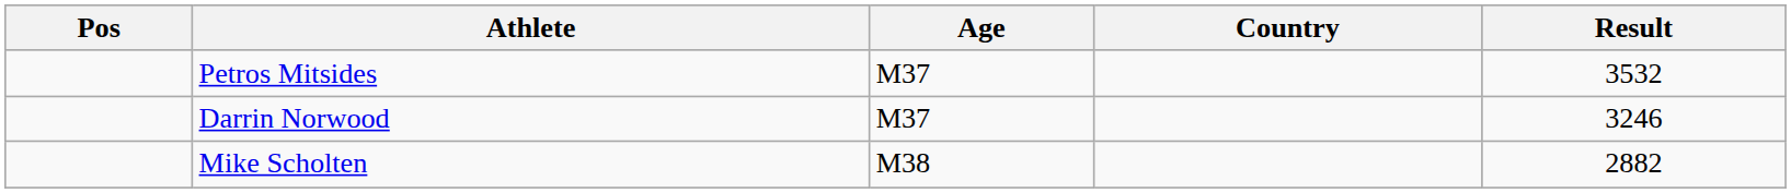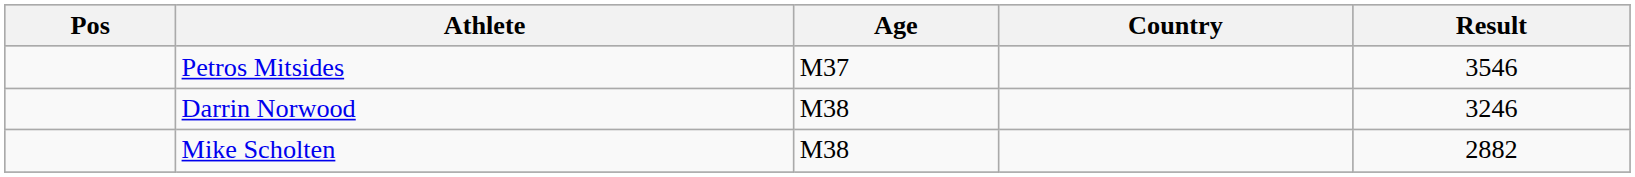Petros Mitsides | Result: 3532 -> 3546
Darrin Norwood | Age: M37 -> M38
